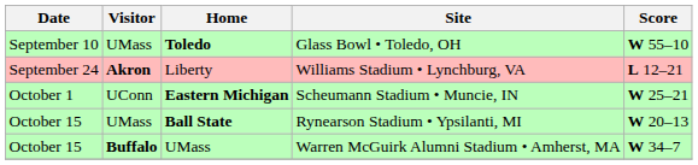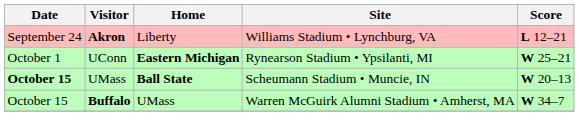- row: September 10 | UMass | Toledo | Glass Bowl • Toledo, OH | W 55–10
Eastern Michigan | Site: Scheumann Stadium • Muncie, IN -> Rynearson Stadium • Ypsilanti, MI
Ball State | Date: normal -> bold
Ball State | Site: Rynearson Stadium • Ypsilanti, MI -> Scheumann Stadium • Muncie, IN
